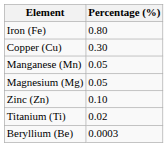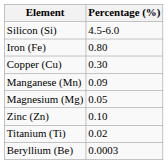+ row: Silicon (Si) | 4.5-6.0
Manganese (Mn) | Percentage (%): 0.05 -> 0.09
